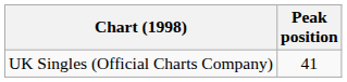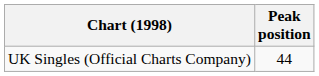UK Singles (Official Charts Company) | Peak position: 41 -> 44
